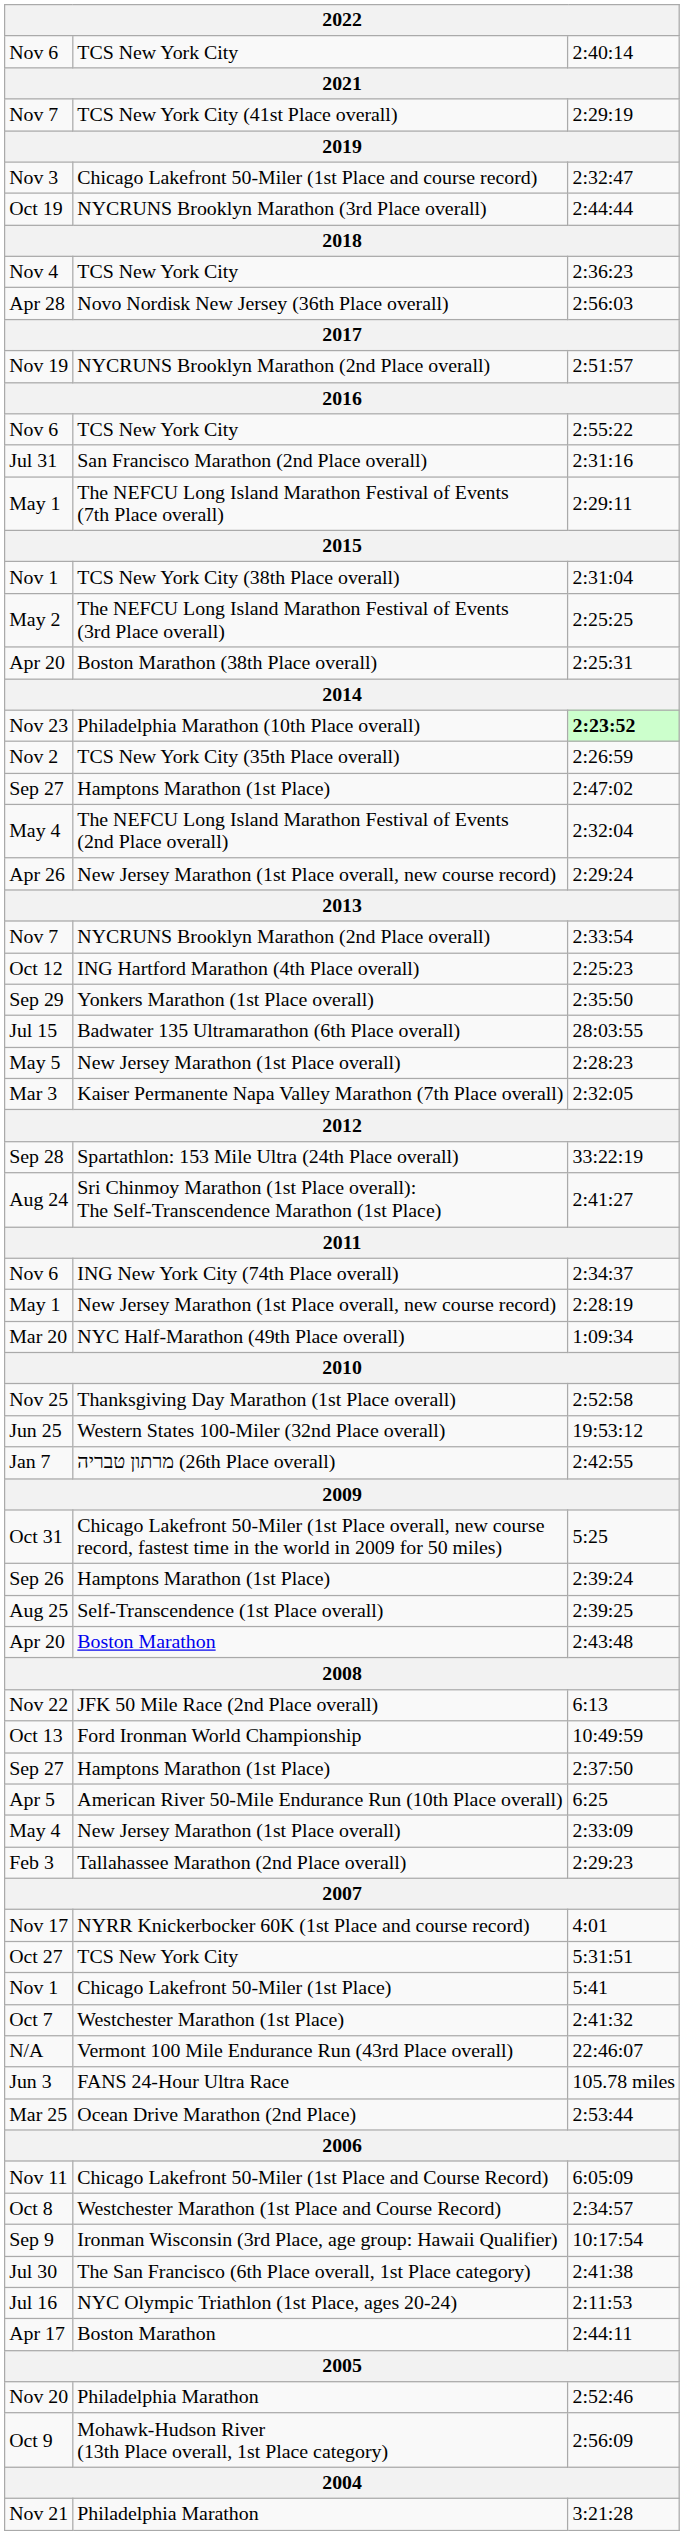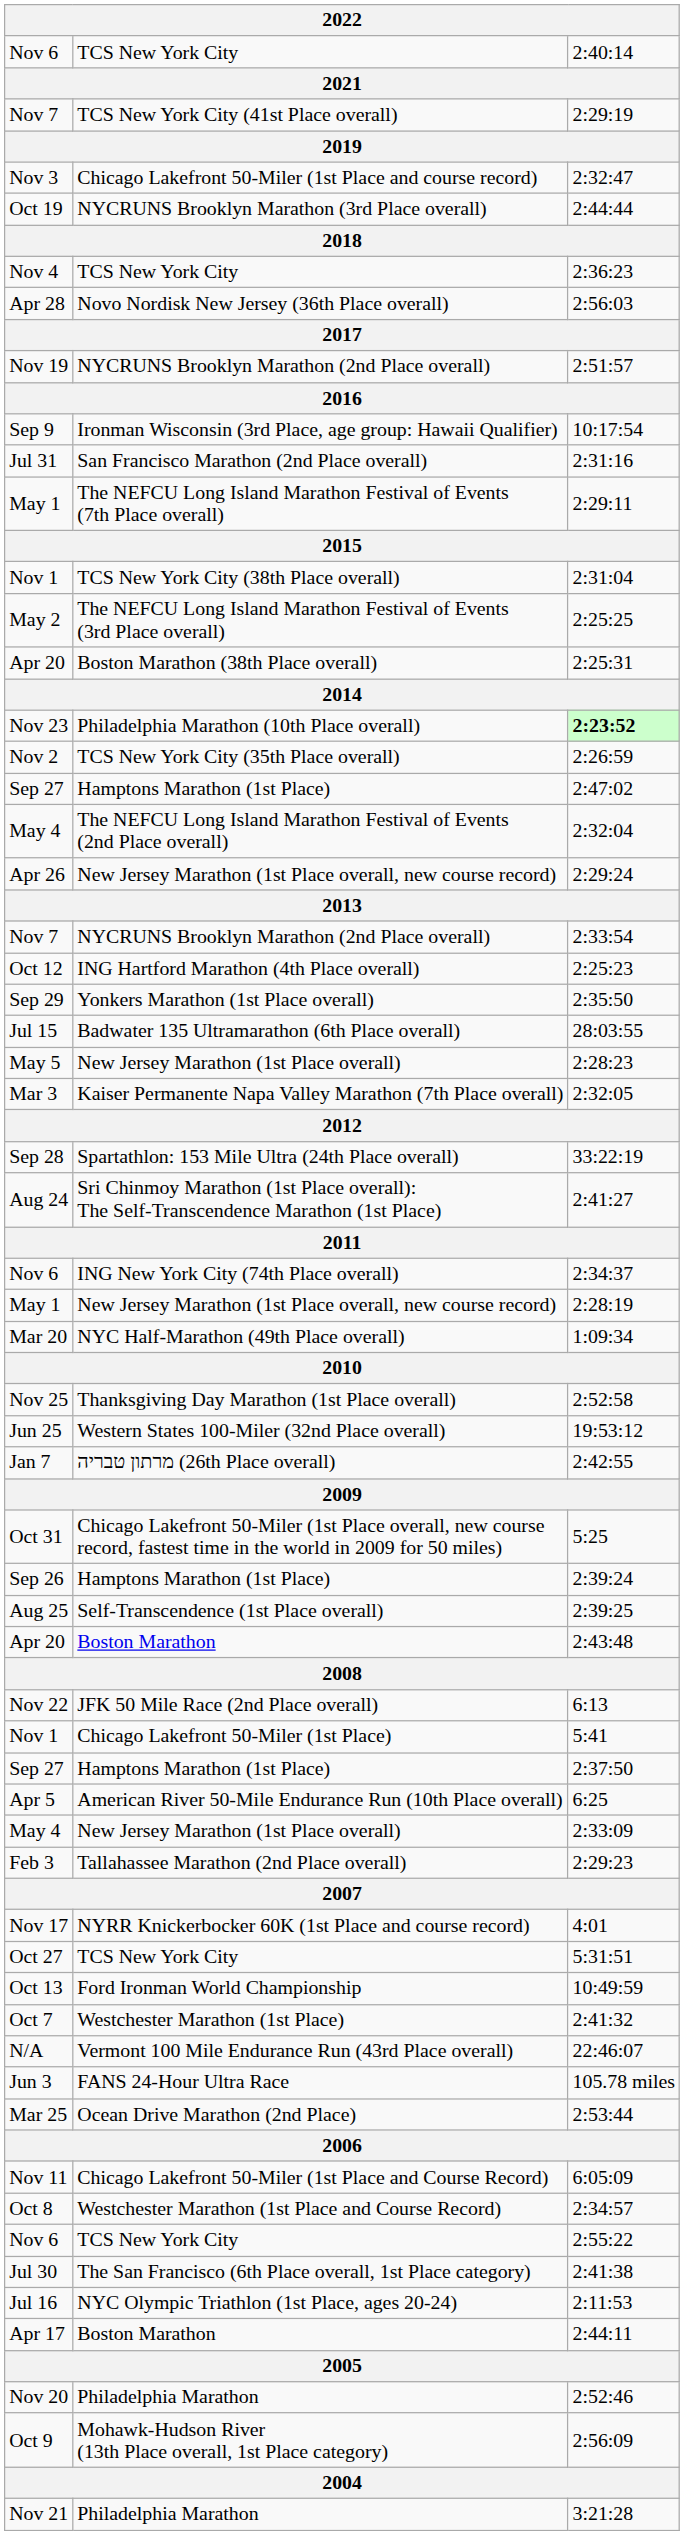rows swapped: 2:55:22 <-> 10:17:54
rows swapped: 5:41 <-> 10:49:59
